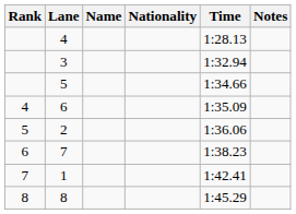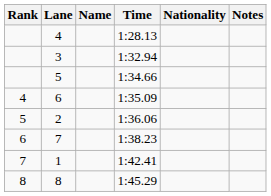columns swapped: Nationality <-> Time
